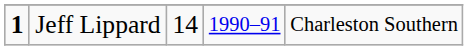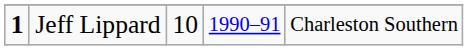Jeff Lippard | column 3: 14 -> 10
